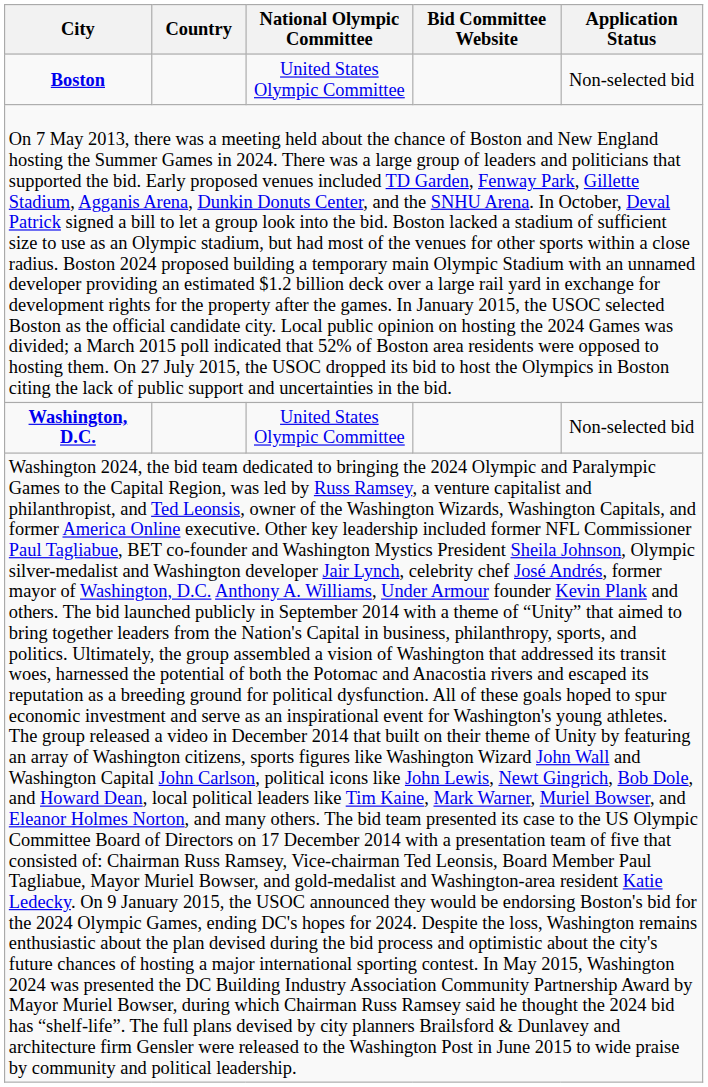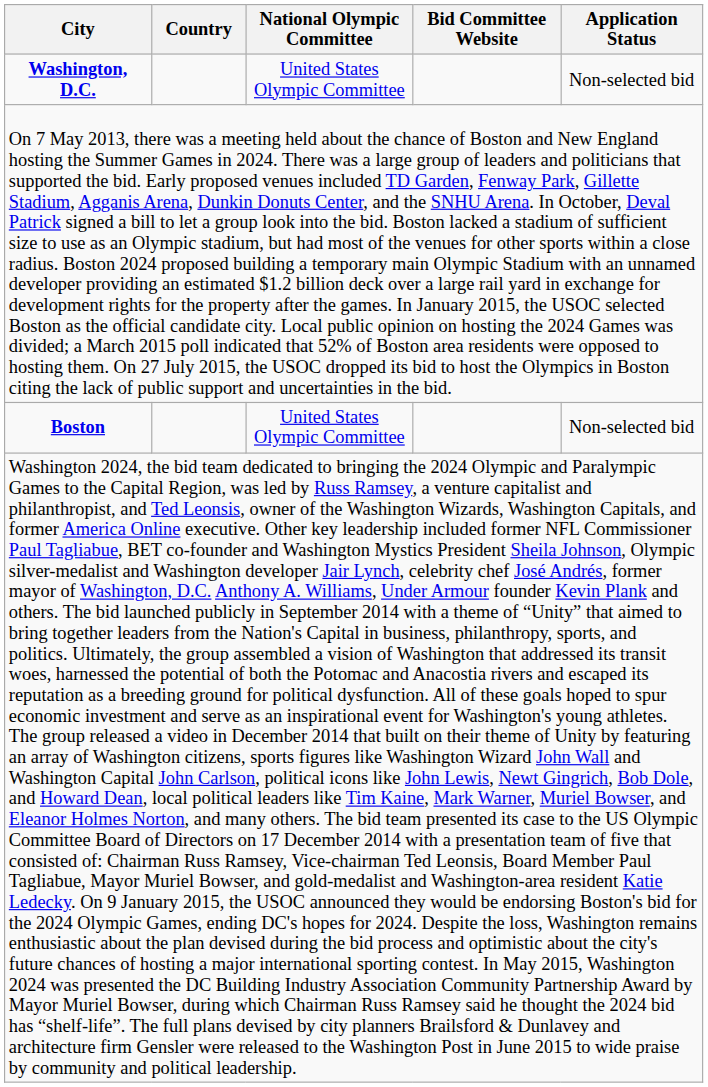rows swapped: Boston <-> Washington, D.C.
